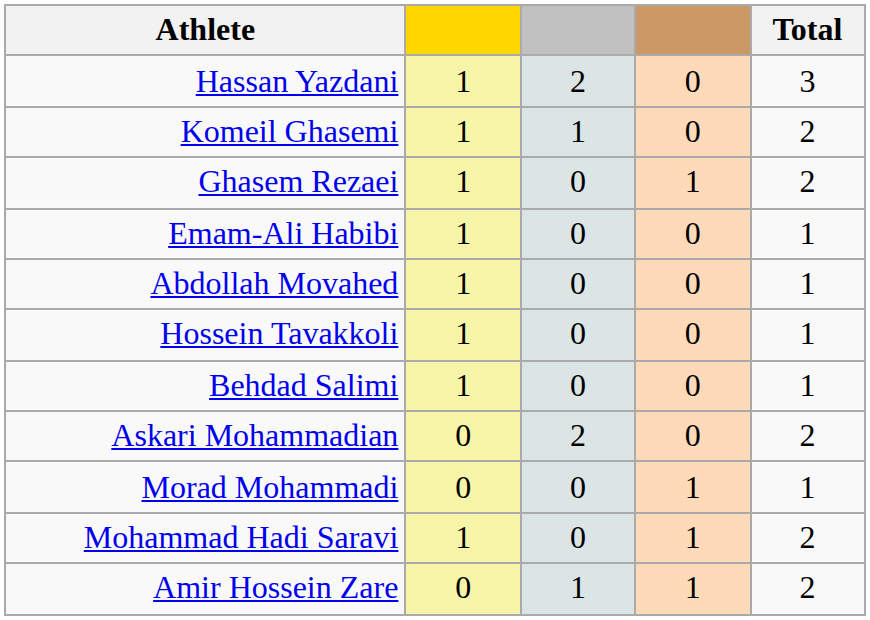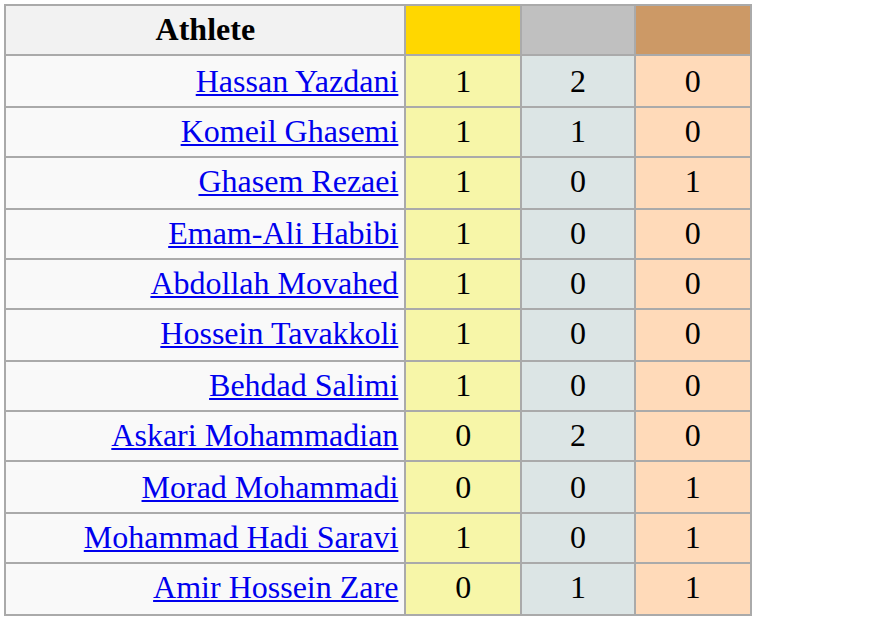- column: Total | 3 | 2 | 2 | 1 | 1 | 1 | 1 | 2 | 1 | 2 | 2
